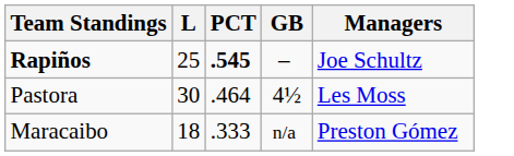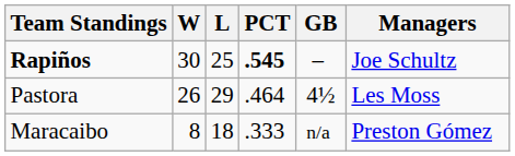+ column: W | 30 | 26 | 8
Pastora | L: 30 -> 29
